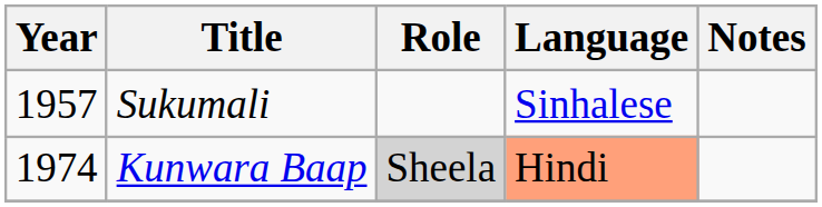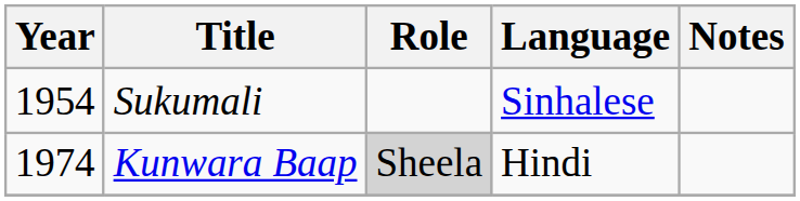Sukumali | Year: 1957 -> 1954
Kunwara Baap | Language: lightsalmon background -> no background
